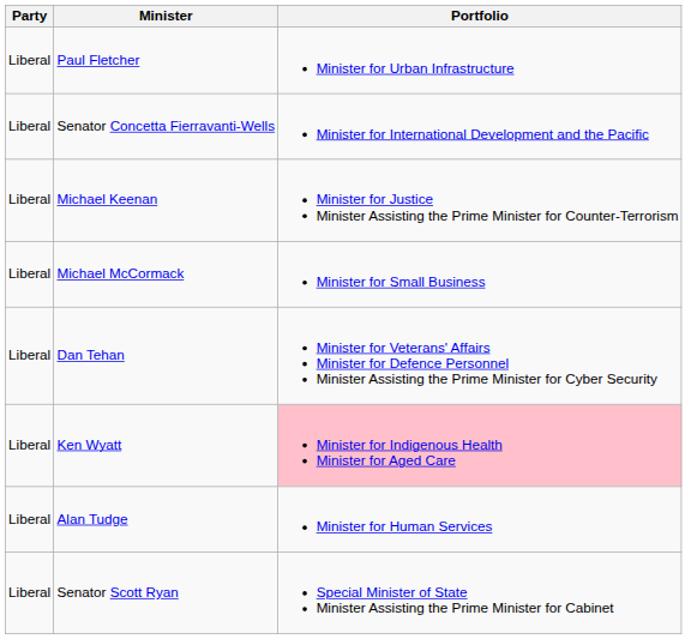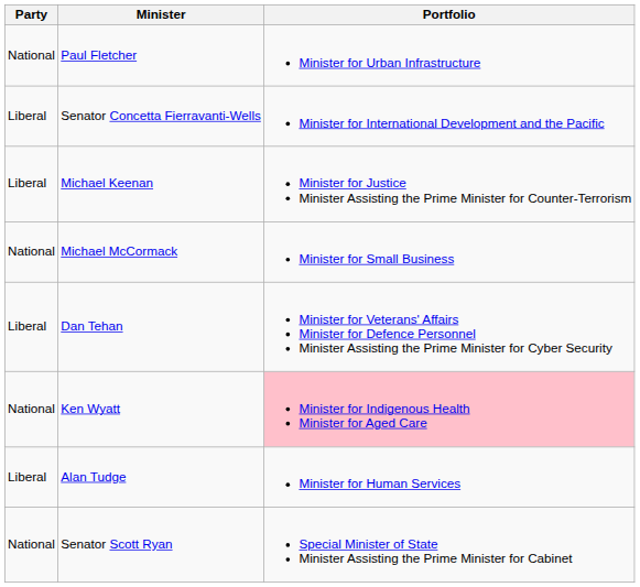Paul Fletcher | Party: Liberal -> National
Michael McCormack | Party: Liberal -> National
Ken Wyatt | Party: Liberal -> National
Senator Scott Ryan | Party: Liberal -> National
